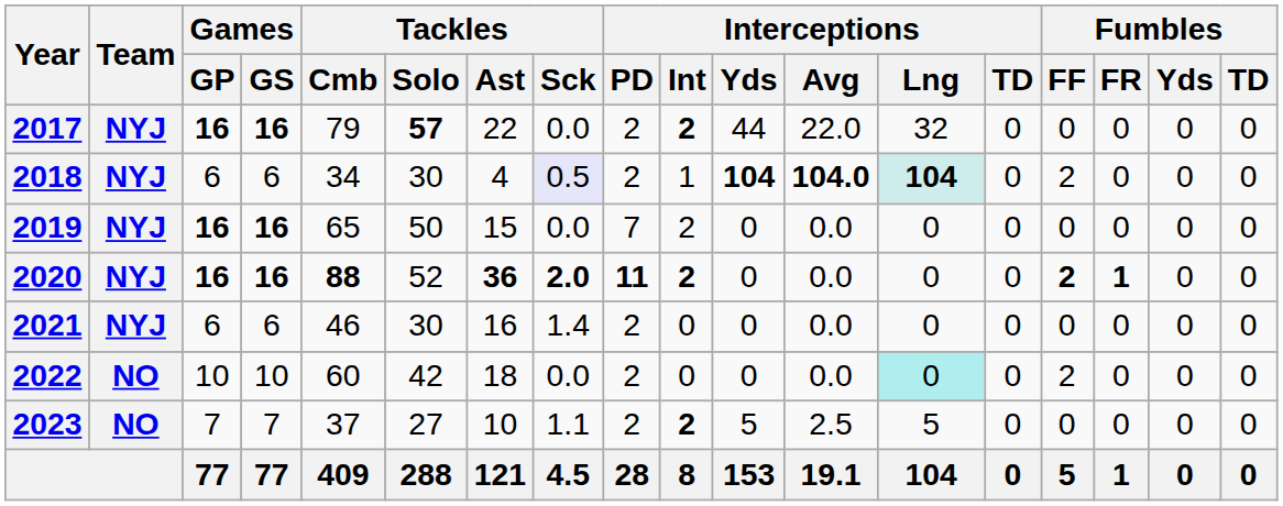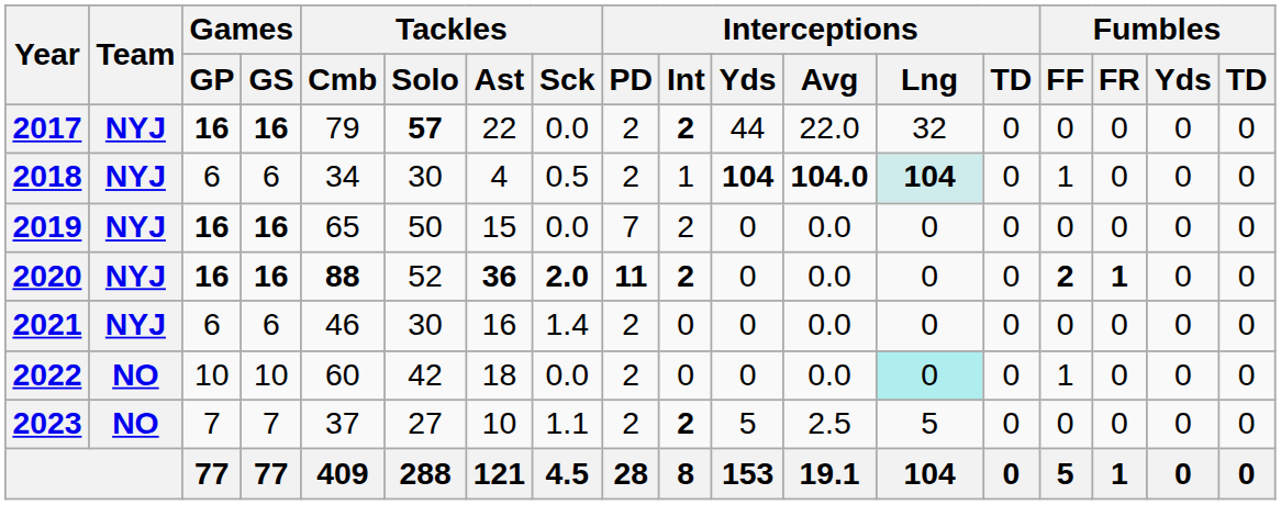2018 | Tackles / Sck: lavender background -> no background
2018 | Fumbles / FF: 2 -> 1
2022 | Fumbles / FF: 2 -> 1
